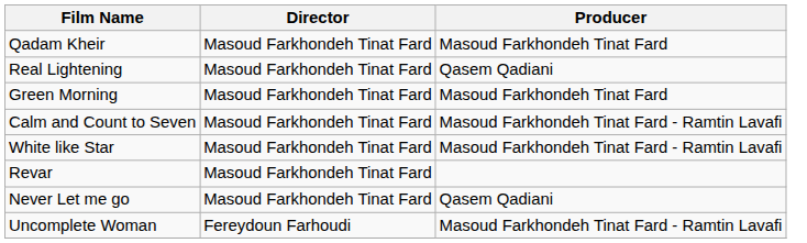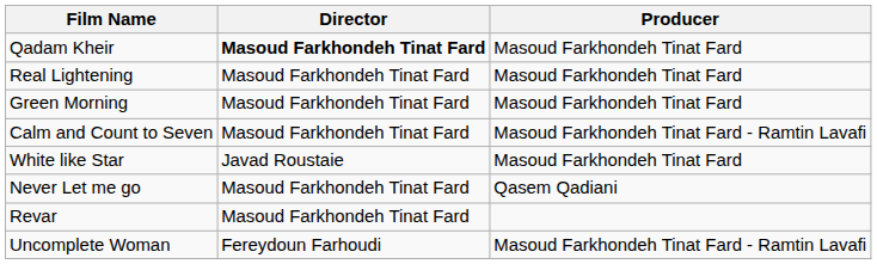Qadam Kheir | Director: normal -> bold
Real Lightening | Producer: Qasem Qadiani -> Masoud Farkhondeh Tinat Fard
White like Star | Director: Masoud Farkhondeh Tinat Fard -> Javad Roustaie
White like Star | Producer: Masoud Farkhondeh Tinat Fard - Ramtin Lavafi -> Masoud Farkhondeh Tinat Fard
rows swapped: Never Let me go <-> Revar
